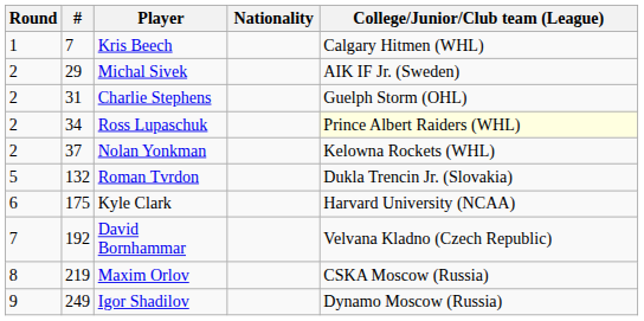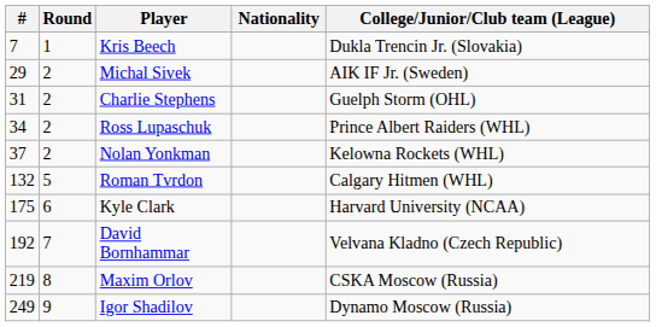columns swapped: Round <-> #
Kris Beech | College/Junior/Club team (League): Calgary Hitmen (WHL) -> Dukla Trencin Jr. (Slovakia)
Ross Lupaschuk | College/Junior/Club team (League): lightyellow background -> no background
Roman Tvrdon | College/Junior/Club team (League): Dukla Trencin Jr. (Slovakia) -> Calgary Hitmen (WHL)
